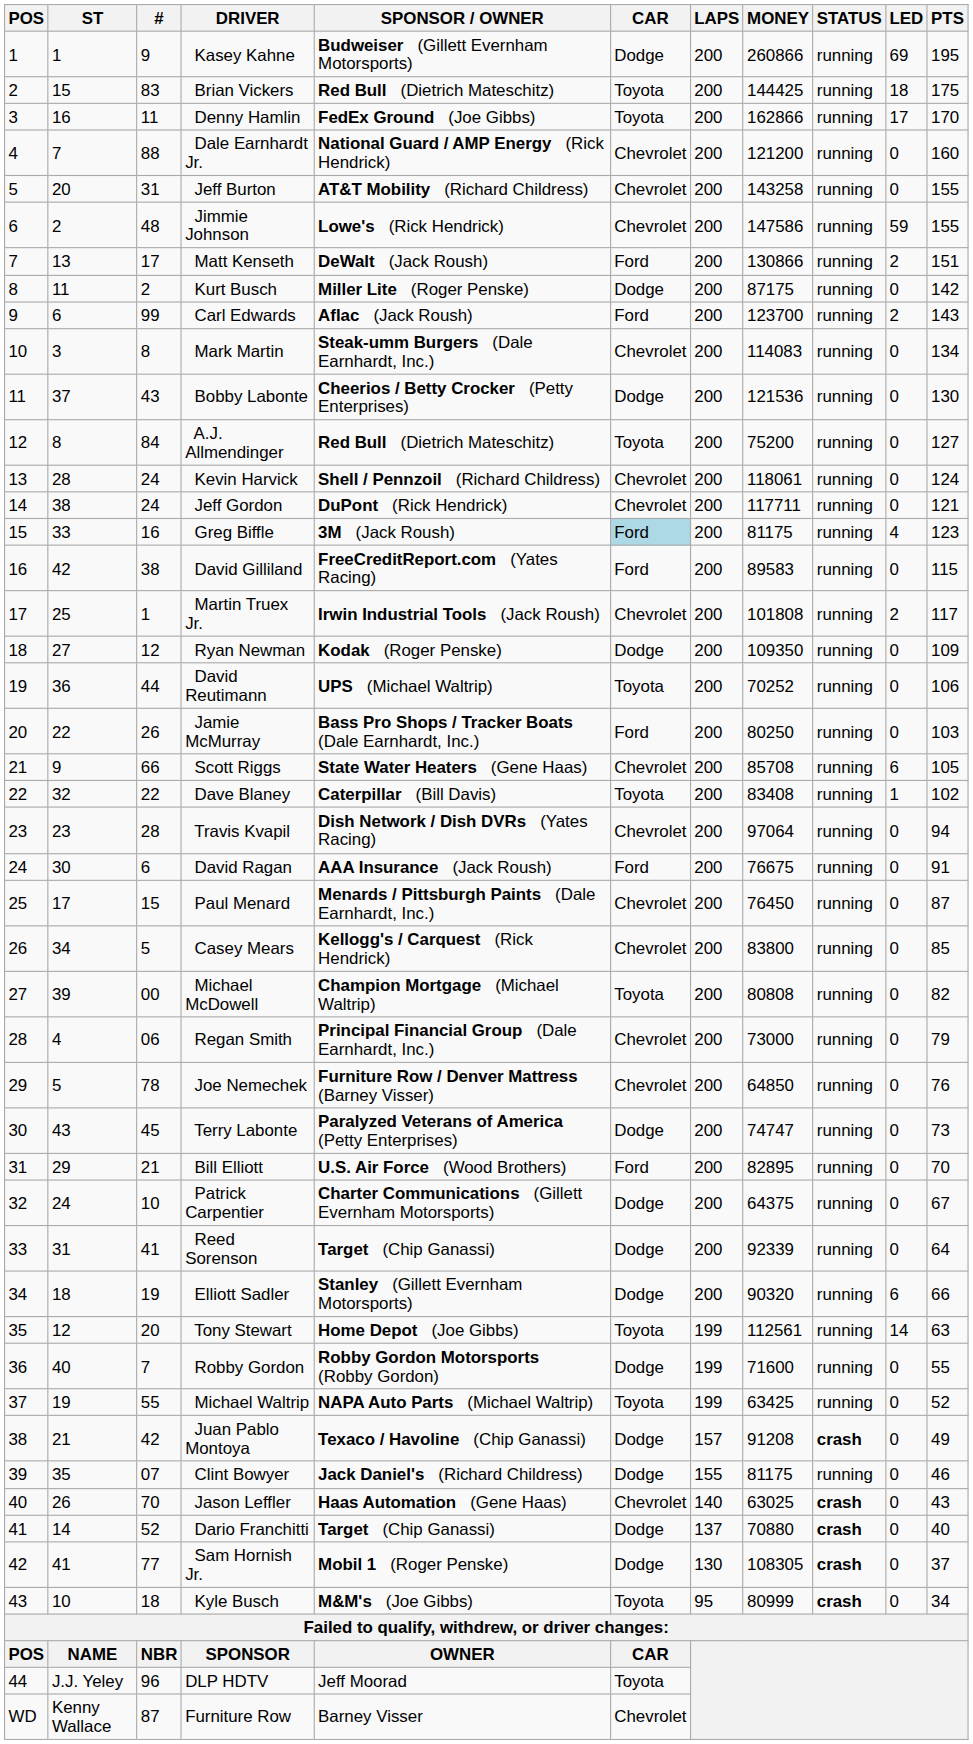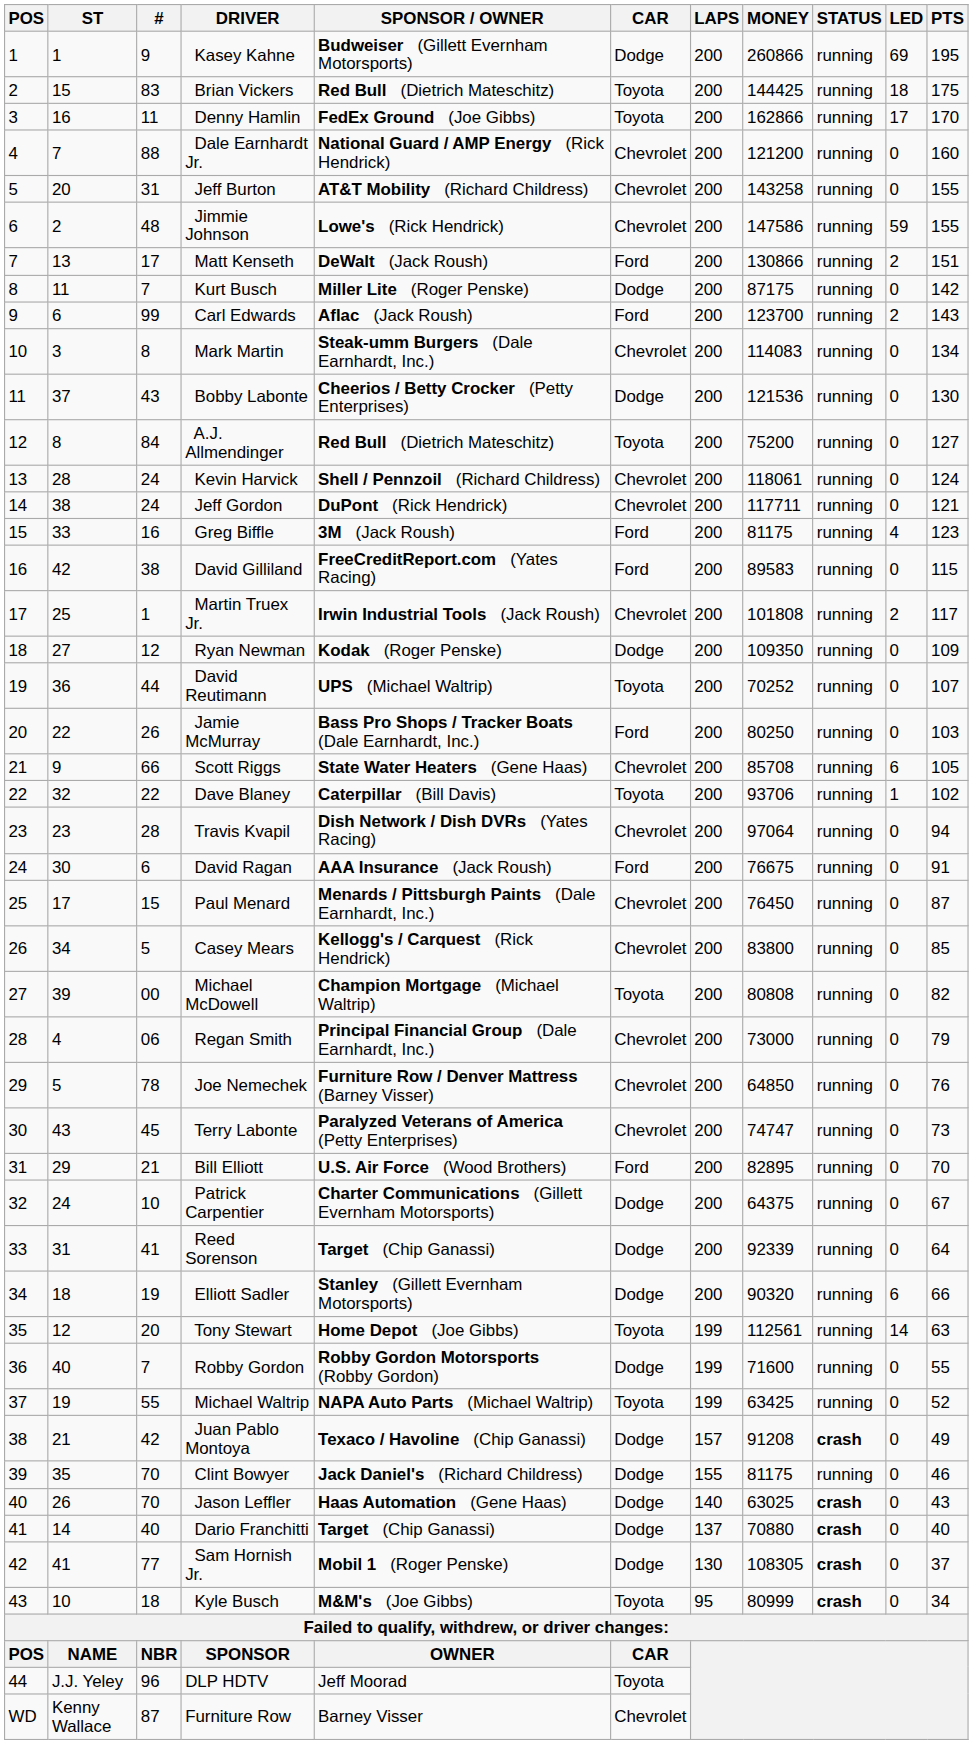Kurt Busch | #: 2 -> 7
Greg Biffle | CAR: lightblue background -> no background
David Reutimann | PTS: 106 -> 107
Dave Blaney | MONEY: 83408 -> 93706
Terry Labonte | CAR: Dodge -> Chevrolet
Clint Bowyer | #: 07 -> 70
Jason Leffler | CAR: Chevrolet -> Dodge
Dario Franchitti | #: 52 -> 40
